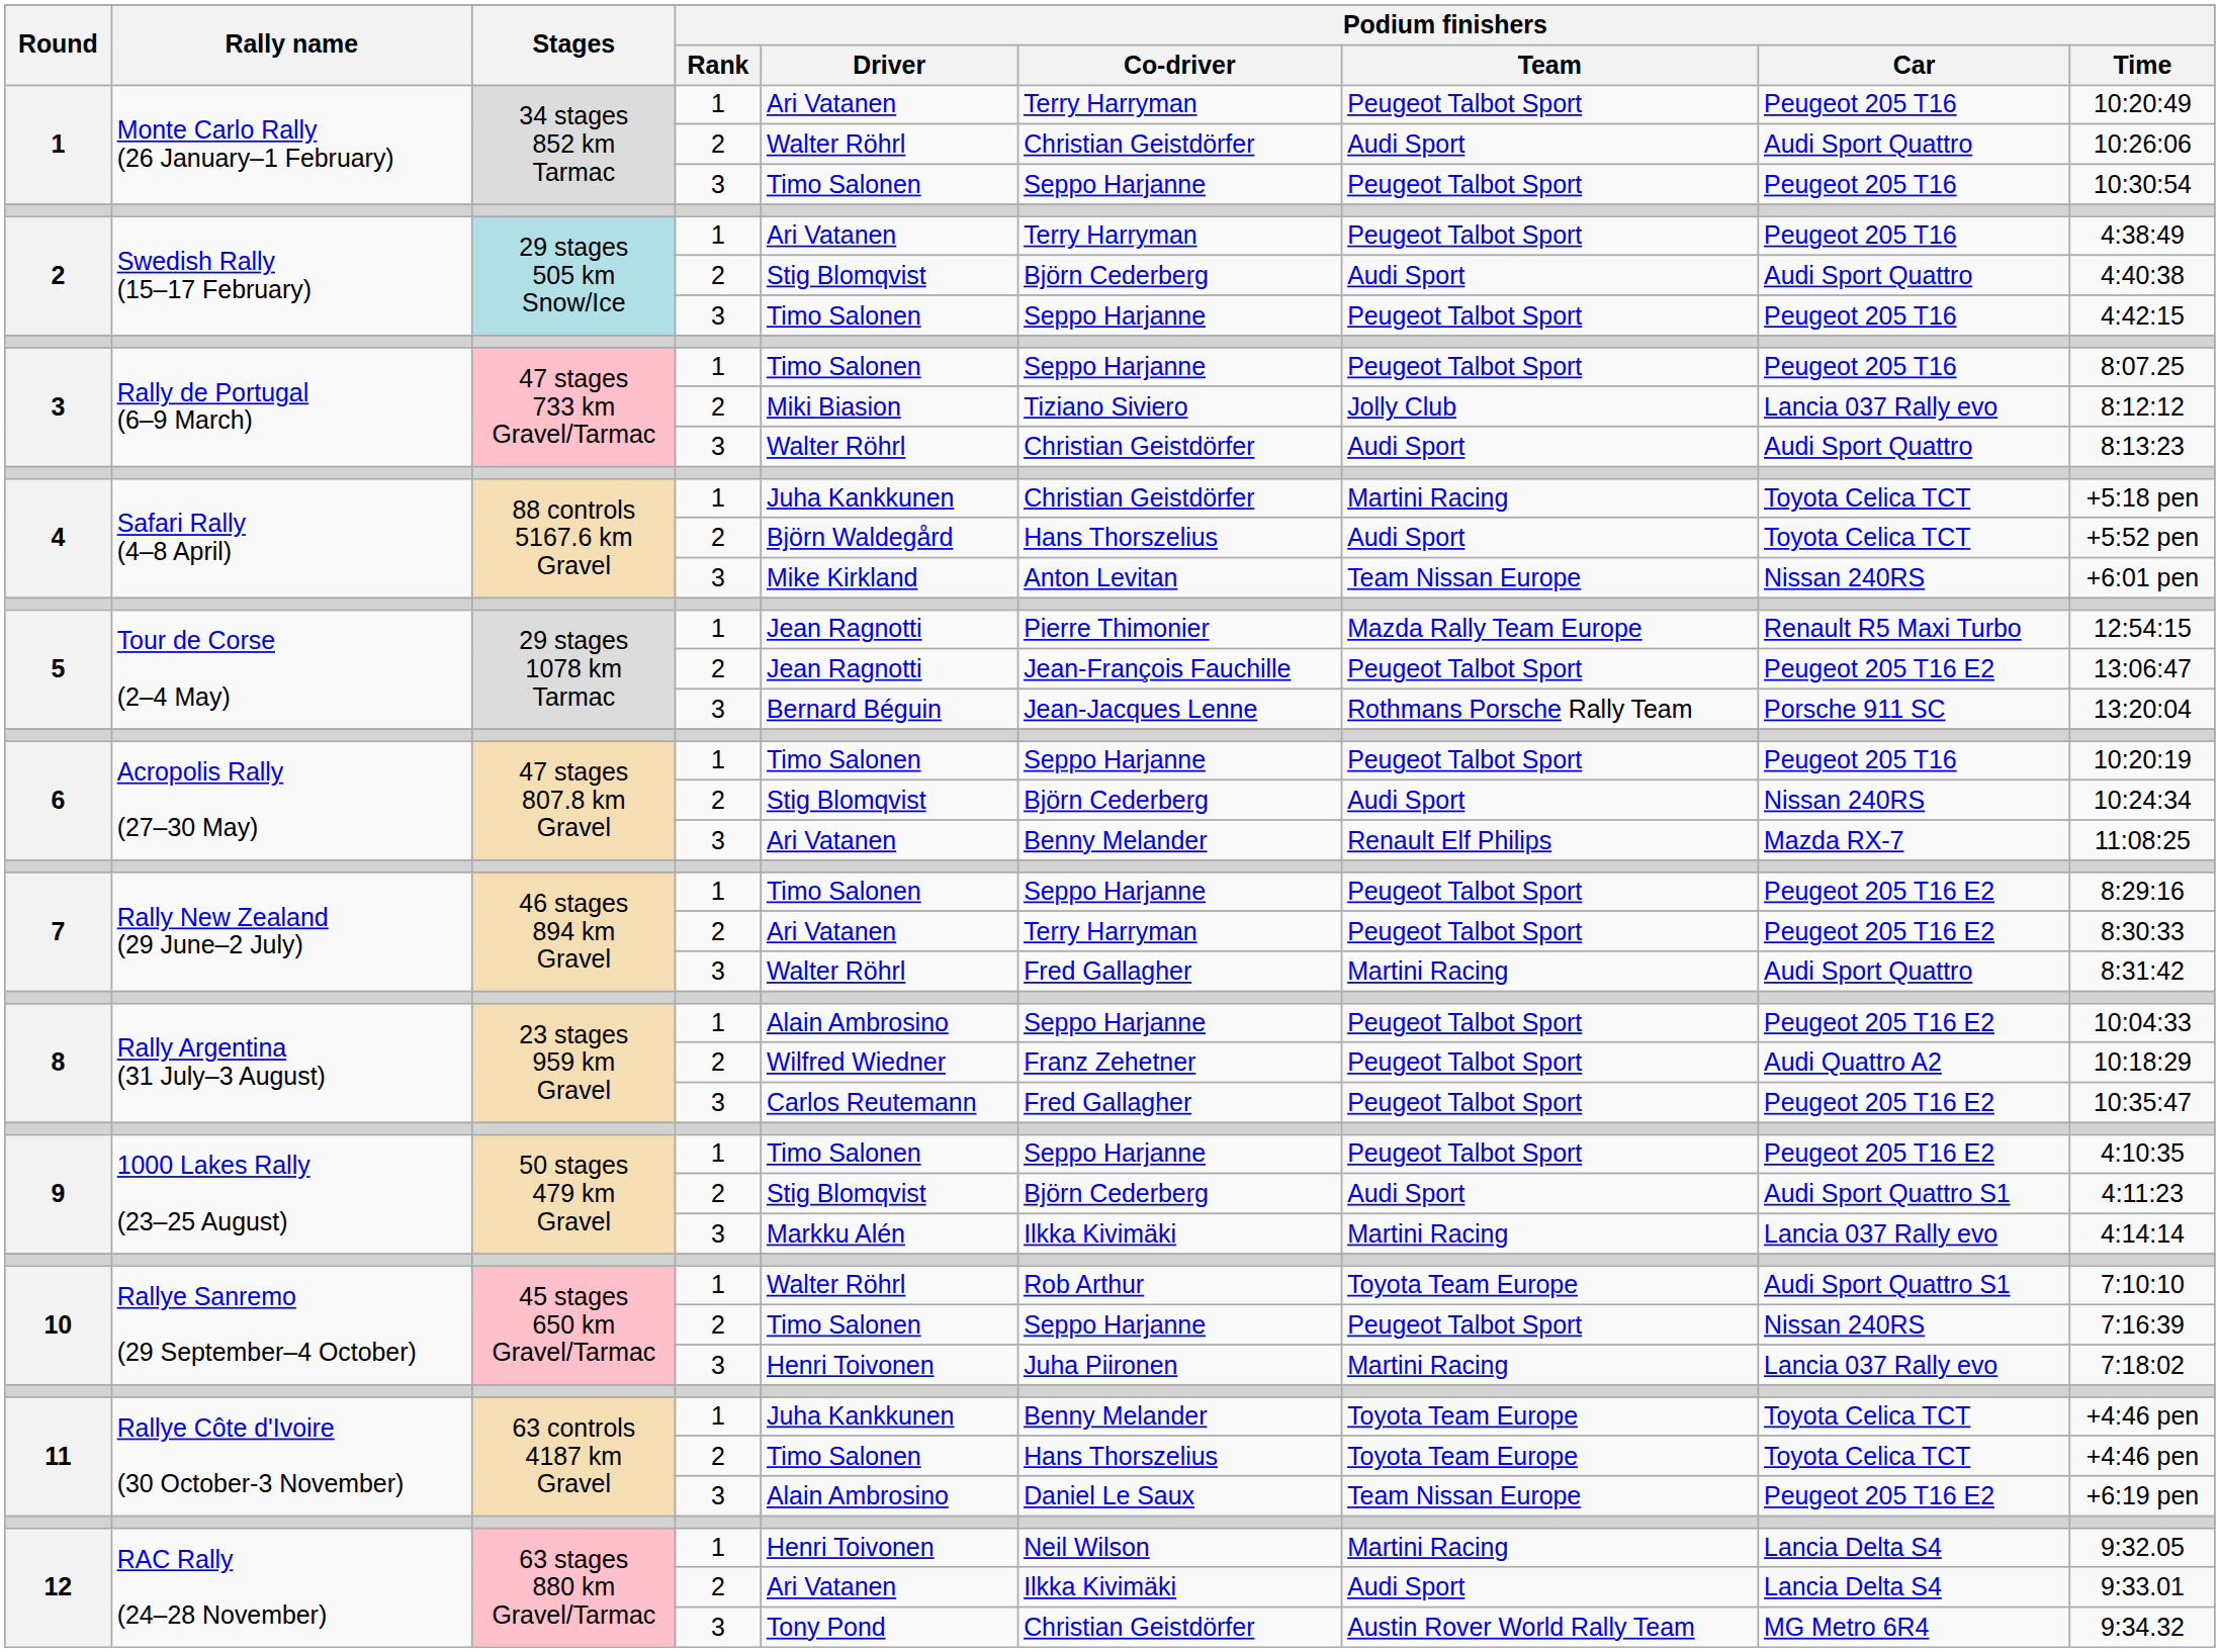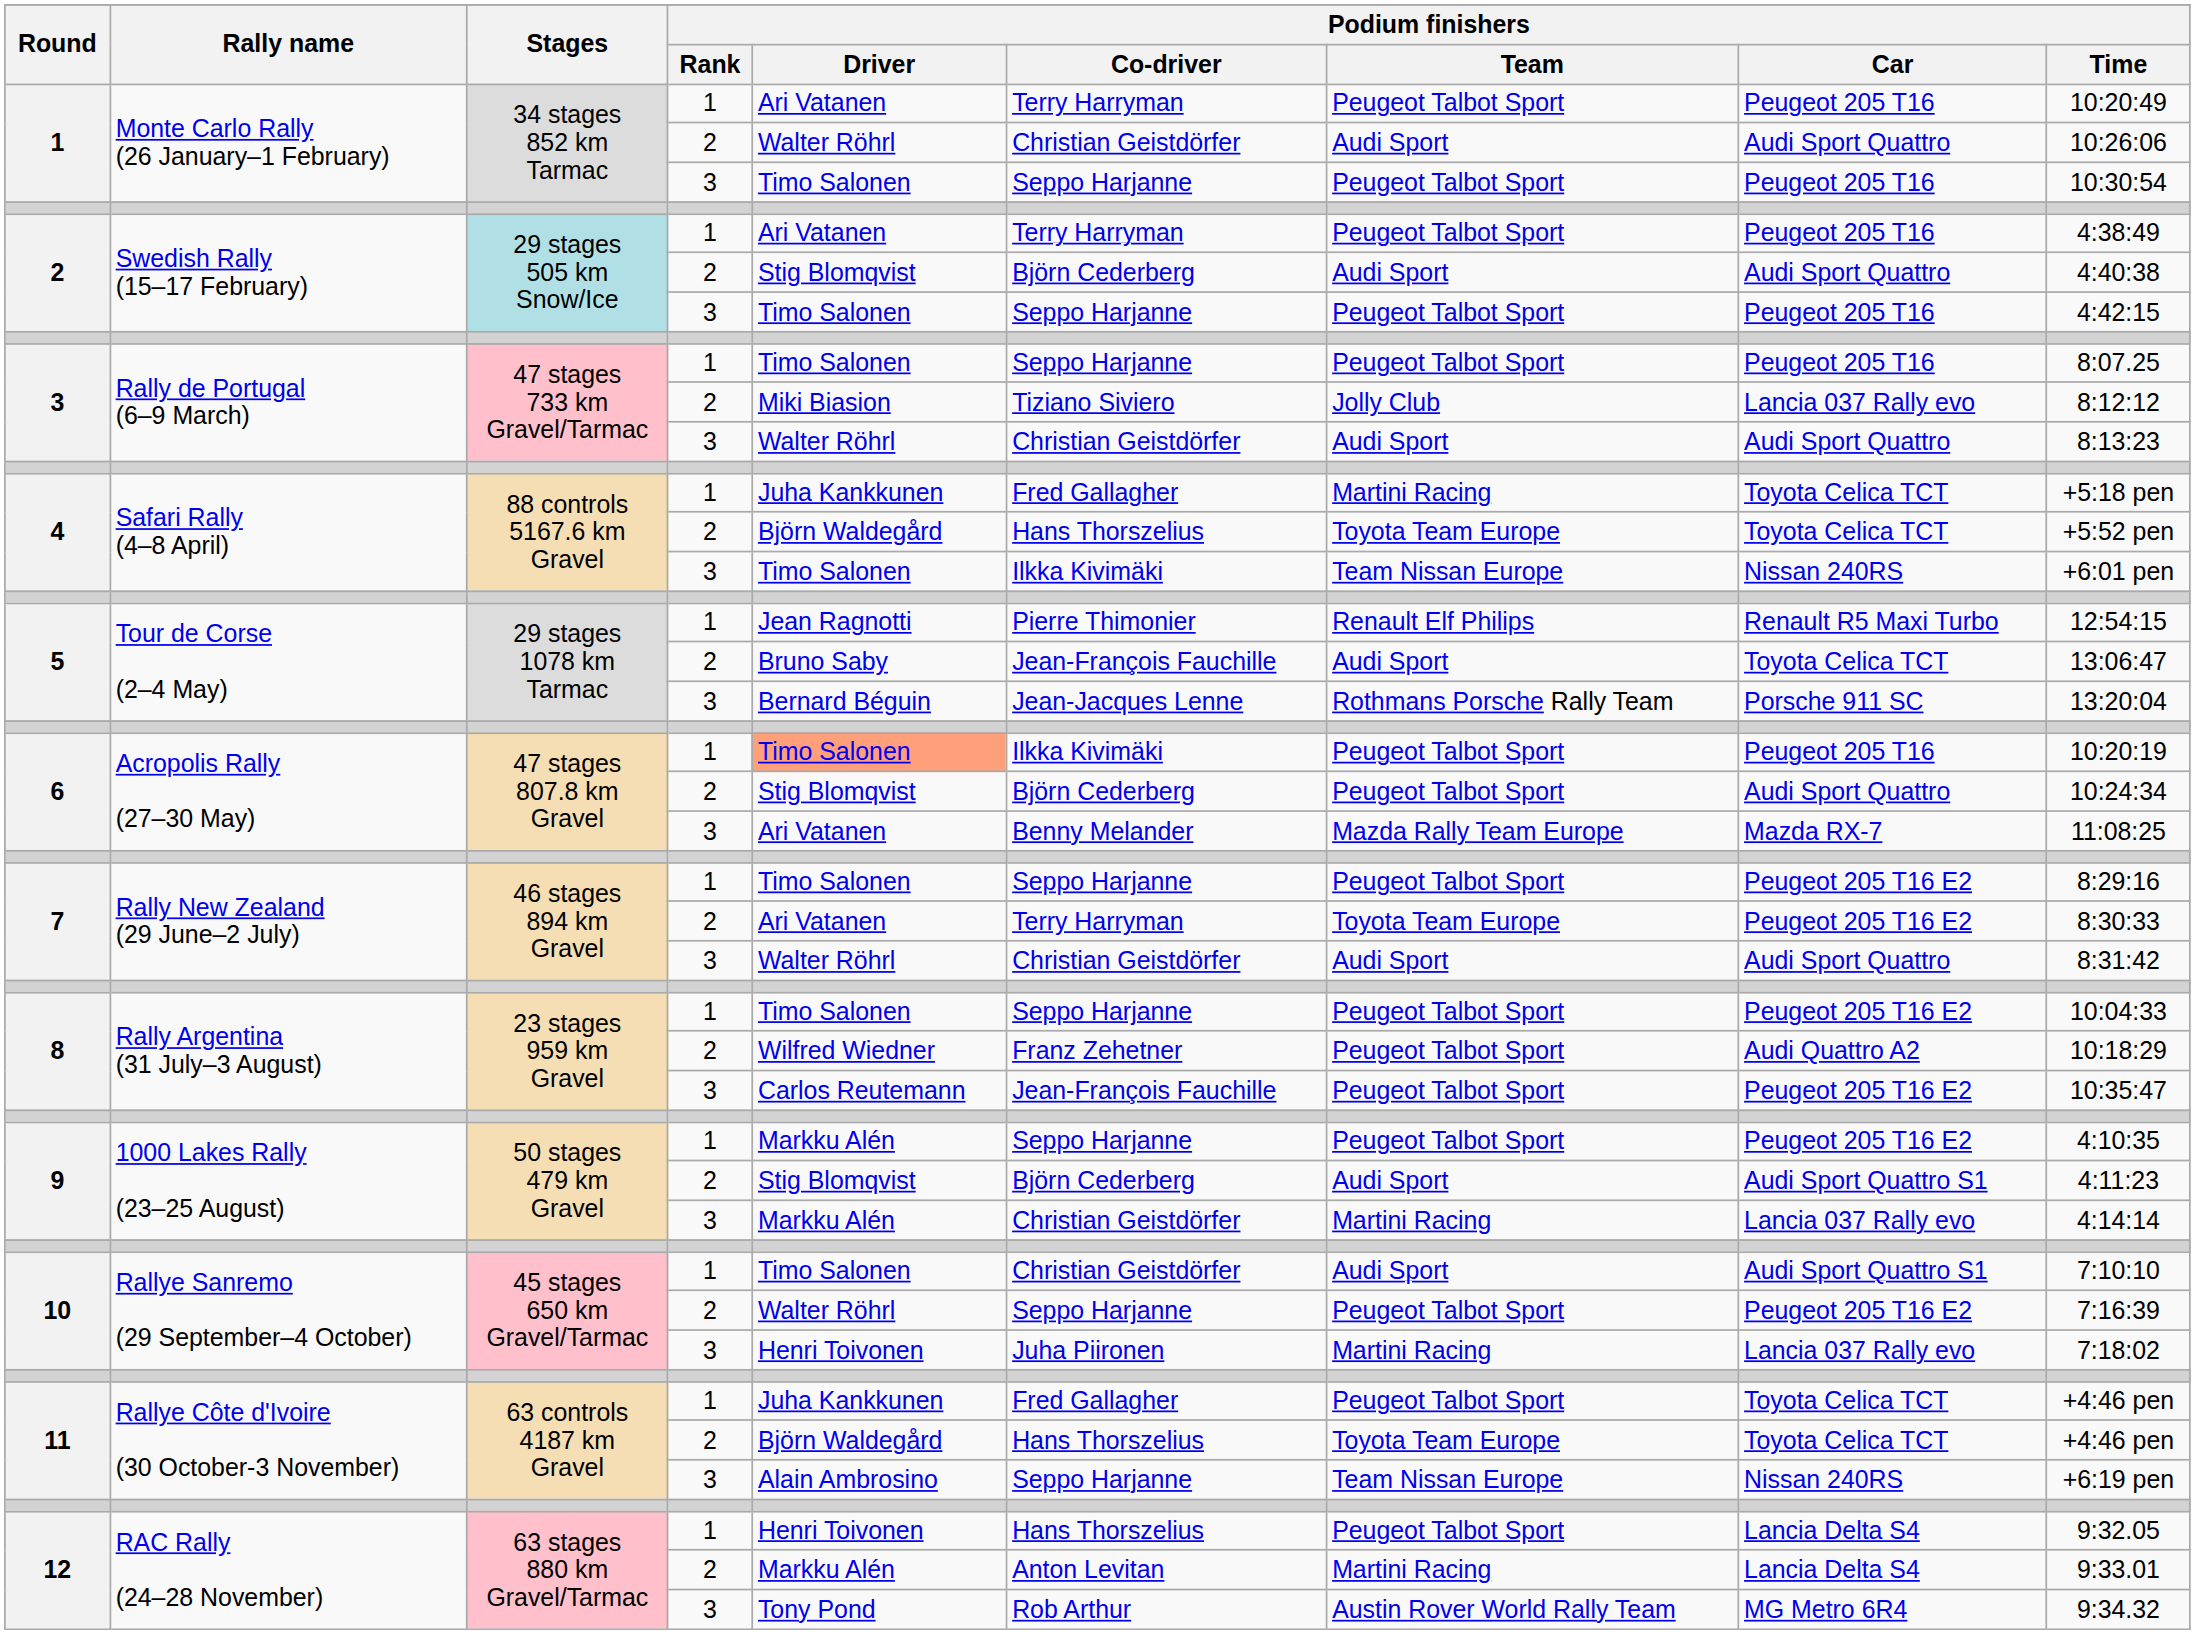4 / 1 | Podium finishers / Co-driver: Christian Geistdörfer -> Fred Gallagher
4 / 2 | Podium finishers / Team: Audi Sport -> Toyota Team Europe
4 / 3 | Podium finishers / Driver: Mike Kirkland -> Timo Salonen
4 / 3 | Podium finishers / Co-driver: Anton Levitan -> Ilkka Kivimäki
5 / 1 | Podium finishers / Team: Mazda Rally Team Europe -> Renault Elf Philips
5 / 2 | Podium finishers / Driver: Jean Ragnotti -> Bruno Saby
5 / 2 | Podium finishers / Team: Peugeot Talbot Sport -> Audi Sport
5 / 2 | Podium finishers / Car: Peugeot 205 T16 E2 -> Toyota Celica TCT
6 / 1 | Podium finishers / Driver: no background -> lightsalmon background
6 / 1 | Podium finishers / Co-driver: Seppo Harjanne -> Ilkka Kivimäki
6 / 2 | Podium finishers / Team: Audi Sport -> Peugeot Talbot Sport
6 / 2 | Podium finishers / Car: Nissan 240RS -> Audi Sport Quattro
6 / 3 | Podium finishers / Team: Renault Elf Philips -> Mazda Rally Team Europe
7 / 2 | Podium finishers / Team: Peugeot Talbot Sport -> Toyota Team Europe
7 / 3 | Podium finishers / Co-driver: Fred Gallagher -> Christian Geistdörfer
7 / 3 | Podium finishers / Team: Martini Racing -> Audi Sport
8 / 1 | Podium finishers / Driver: Alain Ambrosino -> Timo Salonen
8 / 3 | Podium finishers / Co-driver: Fred Gallagher -> Jean-François Fauchille
9 / 1 | Podium finishers / Driver: Timo Salonen -> Markku Alén
9 / 3 | Podium finishers / Co-driver: Ilkka Kivimäki -> Christian Geistdörfer
10 / 1 | Podium finishers / Driver: Walter Röhrl -> Timo Salonen
10 / 1 | Podium finishers / Co-driver: Rob Arthur -> Christian Geistdörfer
10 / 1 | Podium finishers / Team: Toyota Team Europe -> Audi Sport
10 / 2 | Podium finishers / Driver: Timo Salonen -> Walter Röhrl
10 / 2 | Podium finishers / Car: Nissan 240RS -> Peugeot 205 T16 E2
11 / 1 | Podium finishers / Co-driver: Benny Melander -> Fred Gallagher
11 / 1 | Podium finishers / Team: Toyota Team Europe -> Peugeot Talbot Sport
11 / 2 | Podium finishers / Driver: Timo Salonen -> Björn Waldegård
11 / 3 | Podium finishers / Co-driver: Daniel Le Saux -> Seppo Harjanne
11 / 3 | Podium finishers / Car: Peugeot 205 T16 E2 -> Nissan 240RS
12 / 1 | Podium finishers / Co-driver: Neil Wilson -> Hans Thorszelius
12 / 1 | Podium finishers / Team: Martini Racing -> Peugeot Talbot Sport
12 / 2 | Podium finishers / Driver: Ari Vatanen -> Markku Alén
12 / 2 | Podium finishers / Co-driver: Ilkka Kivimäki -> Anton Levitan
12 / 2 | Podium finishers / Team: Audi Sport -> Martini Racing
12 / 3 | Podium finishers / Co-driver: Christian Geistdörfer -> Rob Arthur
